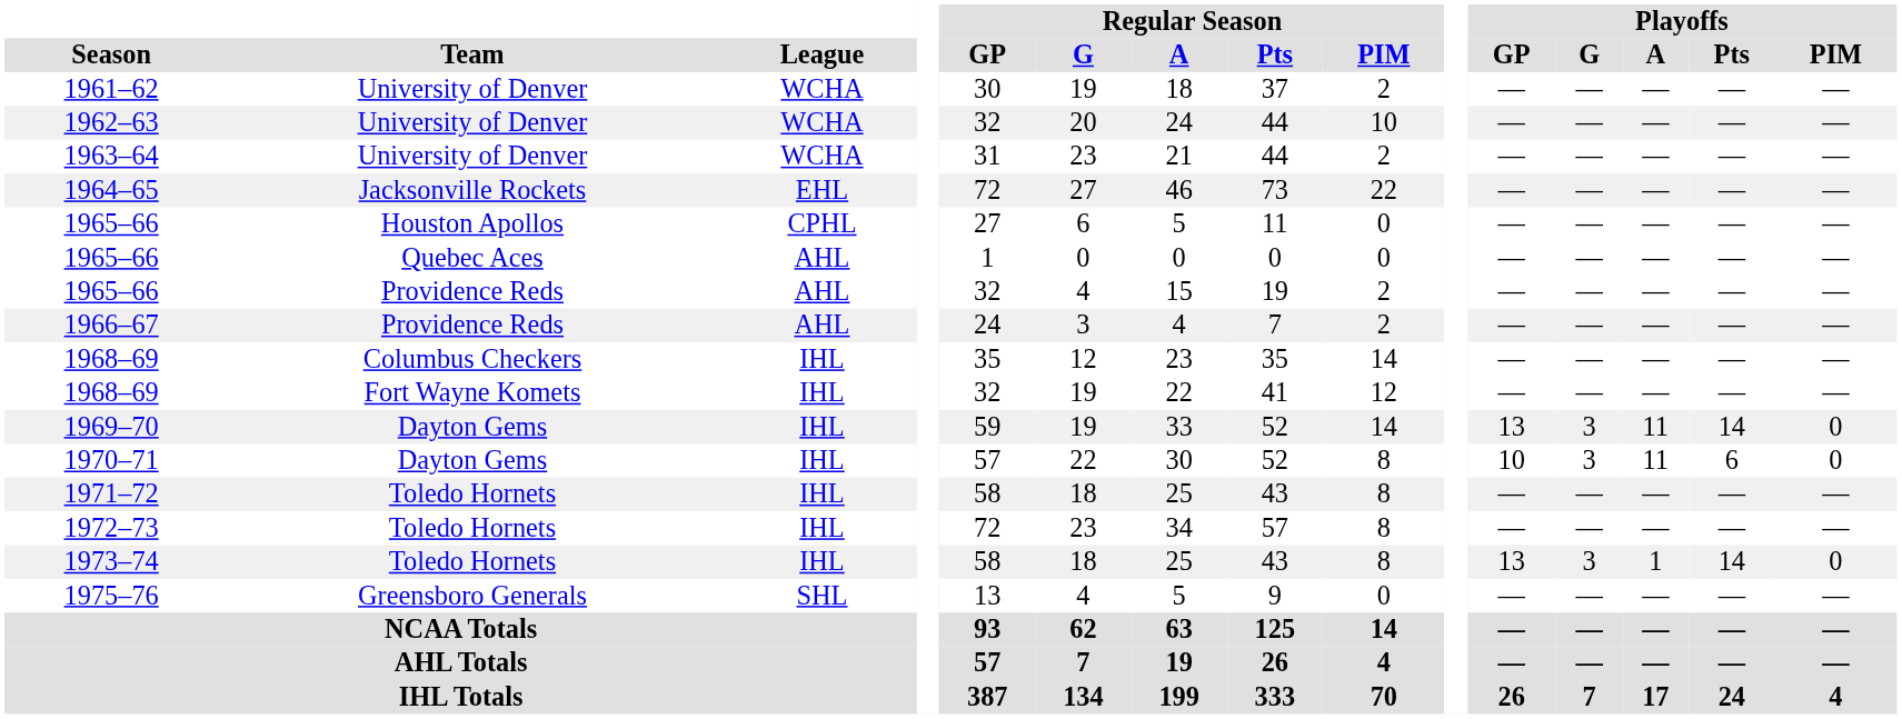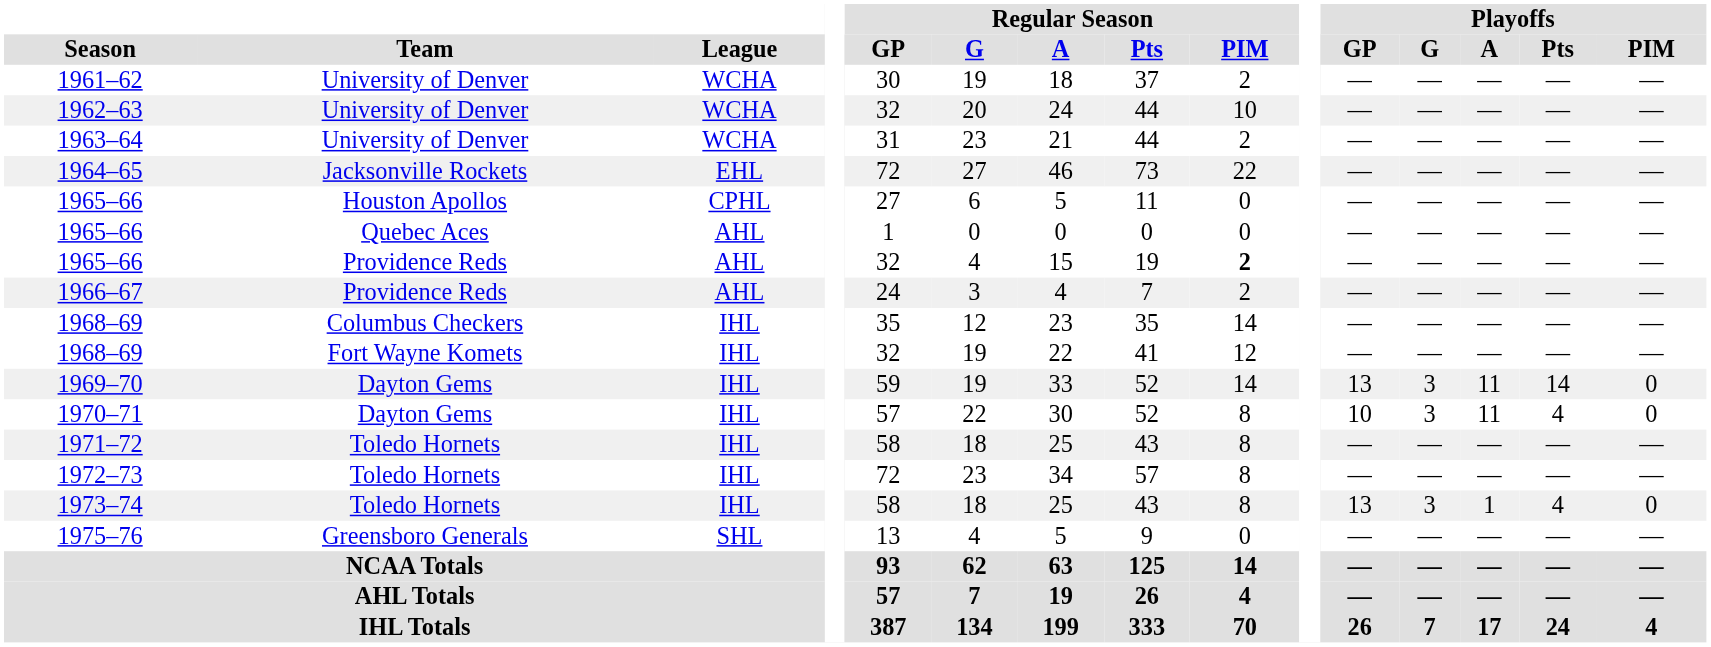1965–66 / Providence Reds | Regular Season / PIM: normal -> bold
1970–71 | Playoffs / Pts: 6 -> 4
1973–74 | Playoffs / Pts: 14 -> 4
